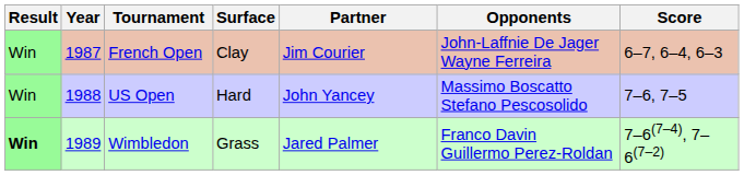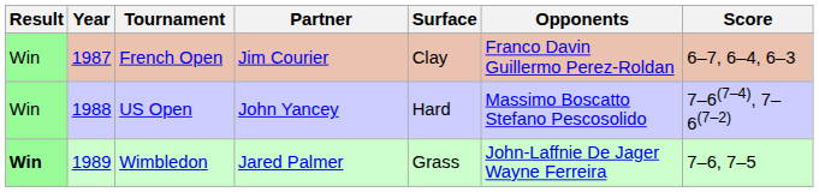columns swapped: Surface <-> Partner
French Open | Opponents: John-Laffnie De Jager Wayne Ferreira -> Franco Davin Guillermo Perez-Roldan
US Open | Score: 7–6, 7–5 -> 7–6(7–4), 7–6(7–2)
Wimbledon | Opponents: Franco Davin Guillermo Perez-Roldan -> John-Laffnie De Jager Wayne Ferreira
Wimbledon | Score: 7–6(7–4), 7–6(7–2) -> 7–6, 7–5
